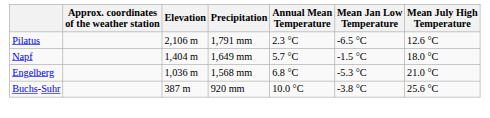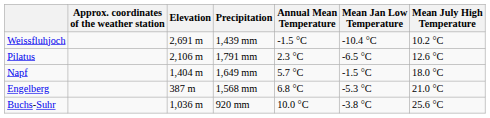+ row: Weissfluhjoch | 2,691 m | 1,439 mm | -1.5 °C | -10.4 °C | 10.2 °C
Engelberg | Elevation: 1,036 m -> 387 m
Buchs-Suhr | Elevation: 387 m -> 1,036 m
